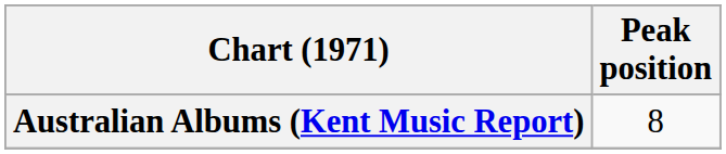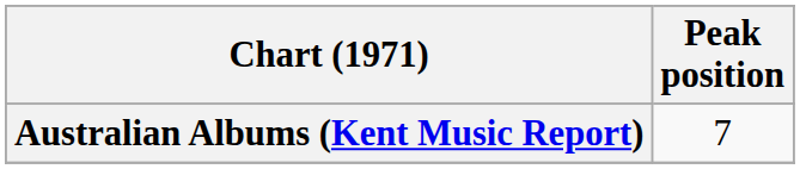Australian Albums (Kent Music Report) | Peak position: 8 -> 7
